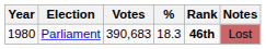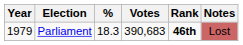columns swapped: Votes <-> %
Parliament | Year: 1980 -> 1979
